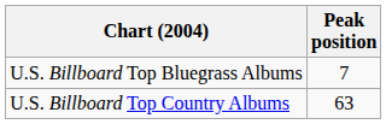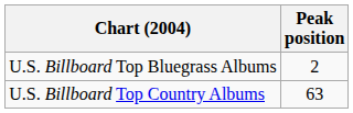U.S. Billboard Top Bluegrass Albums | Peak position: 7 -> 2
